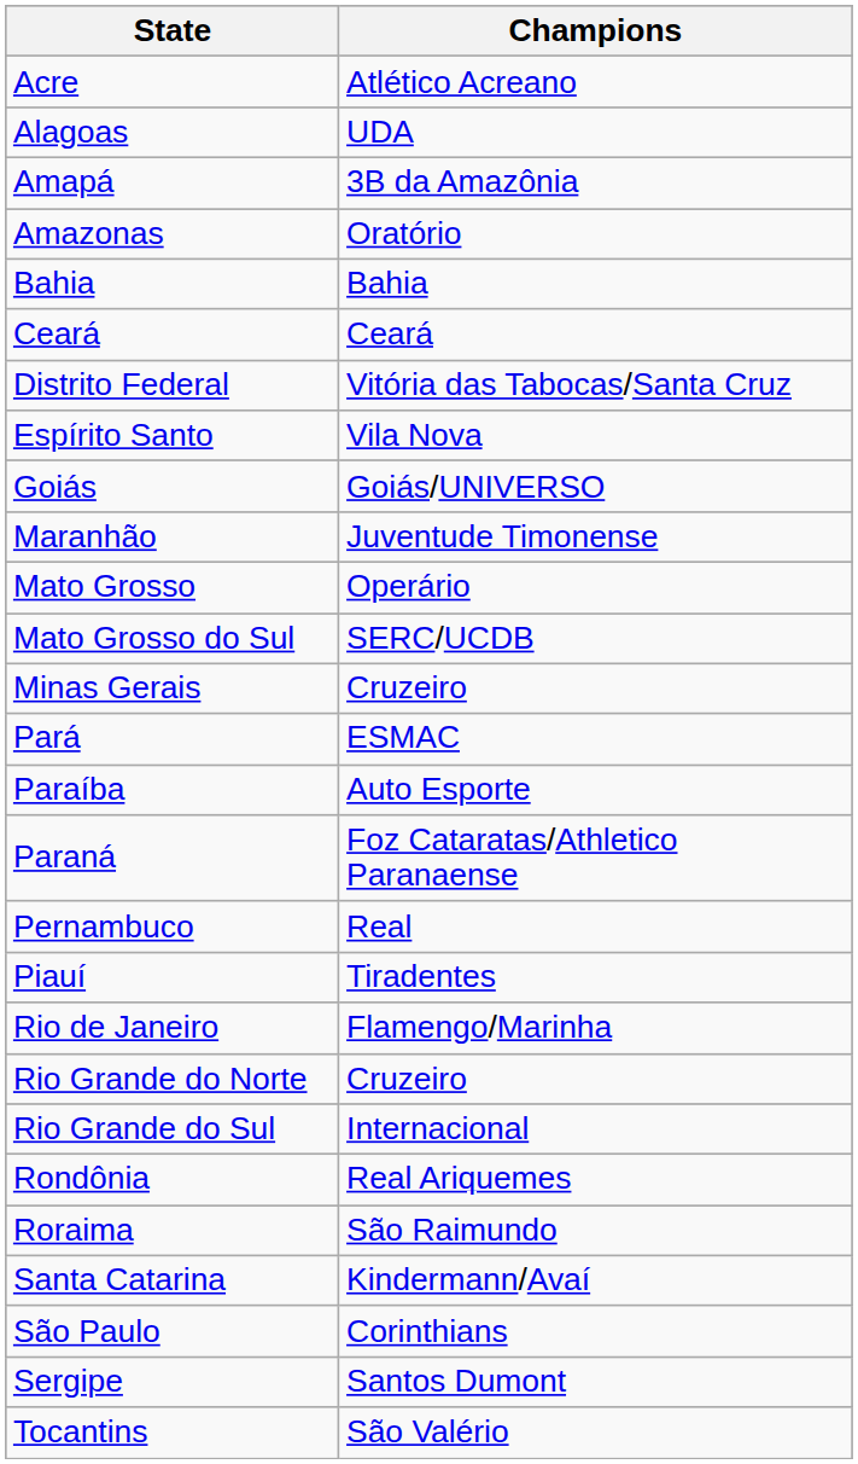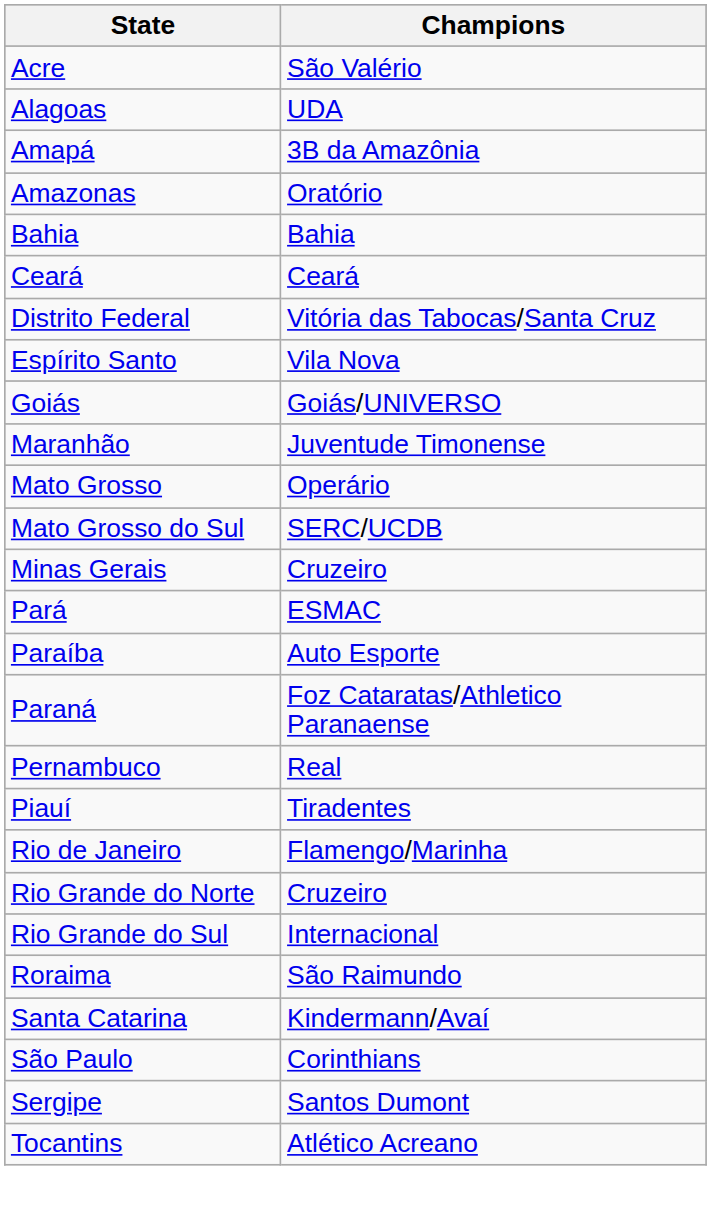Acre | Champions: Atlético Acreano -> São Valério
- row: Rondônia | Real Ariquemes
Tocantins | Champions: São Valério -> Atlético Acreano
